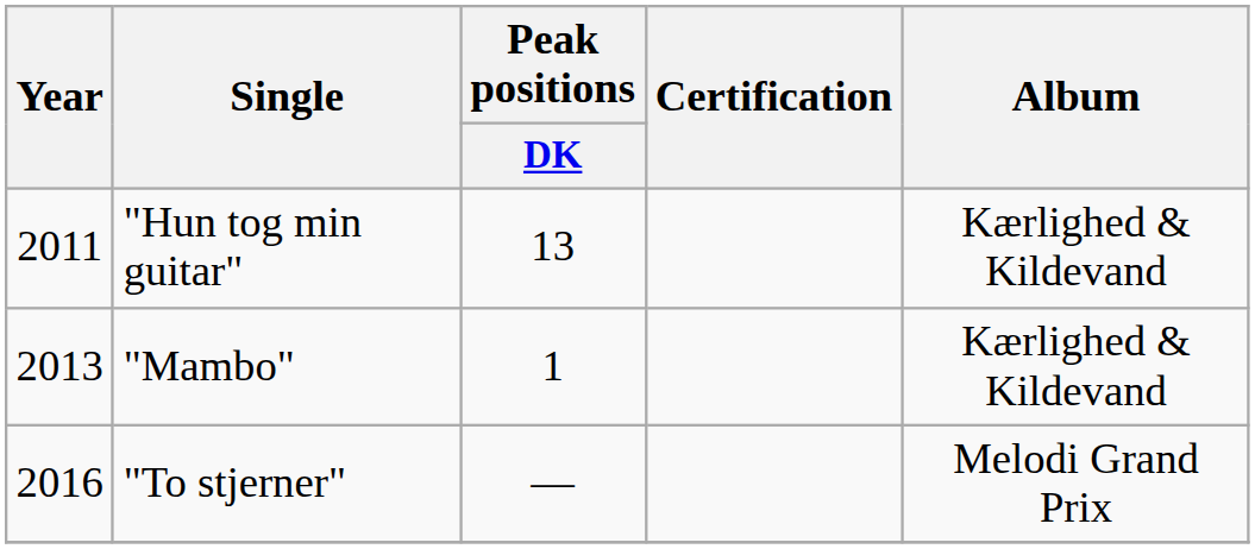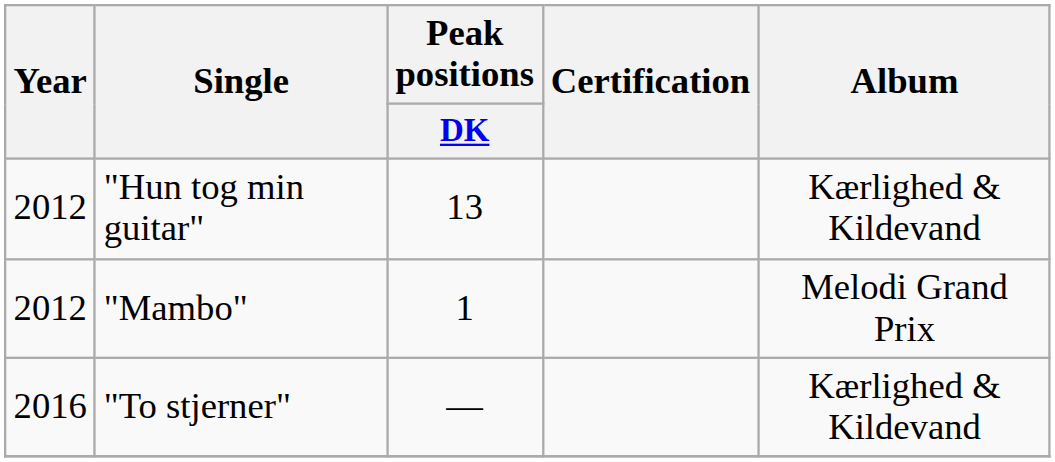"Hun tog min guitar" | Year: 2011 -> 2012
"Mambo" | Year: 2013 -> 2012
"Mambo" | Album: Kærlighed & Kildevand -> Melodi Grand Prix
"To stjerner" | Album: Melodi Grand Prix -> Kærlighed & Kildevand
